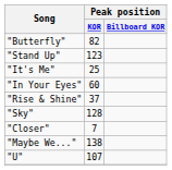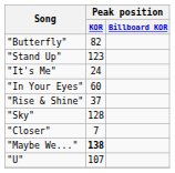"It's Me" | Peak position / KOR: 25 -> 24
"Maybe We..." | Peak position / KOR: normal -> bold
